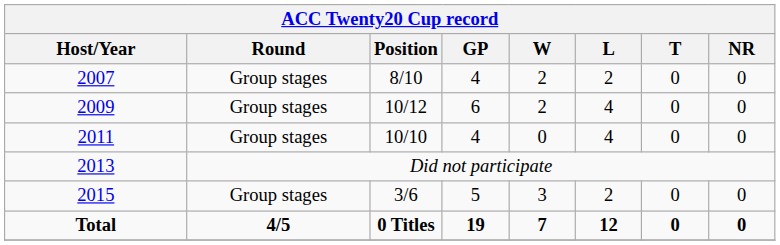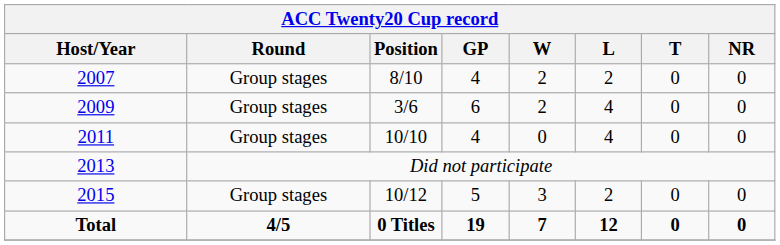2009 | Position: 10/12 -> 3/6
2015 | Position: 3/6 -> 10/12
